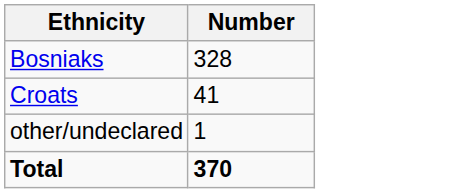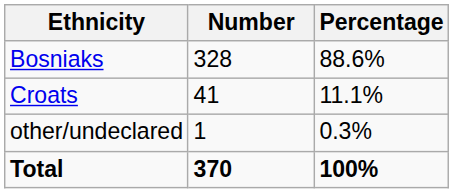+ column: Percentage | 88.6% | 11.1% | 0.3% | 100%
